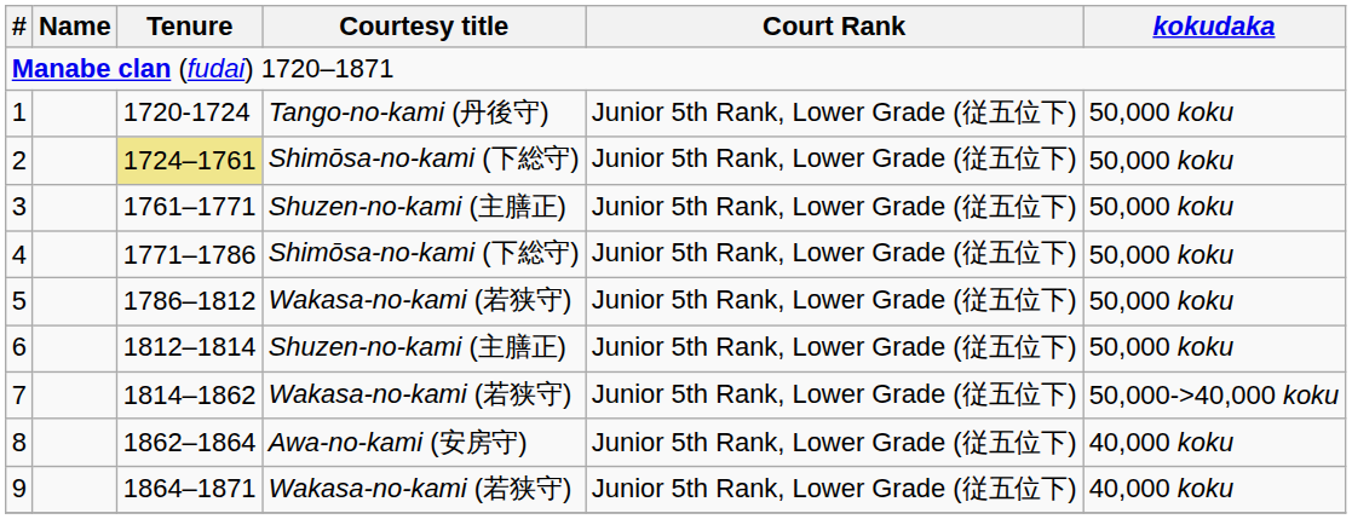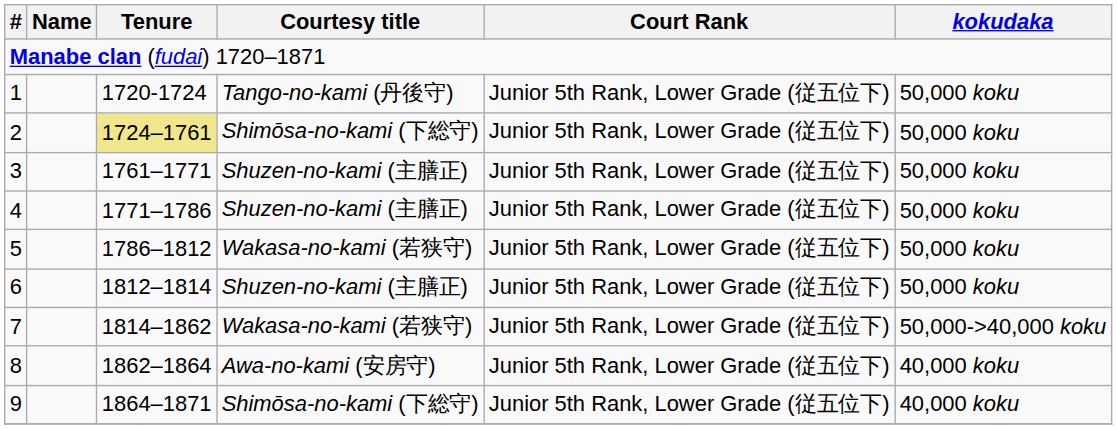4 | Courtesy title: Shimōsa-no-kami (下総守) -> Shuzen-no-kami (主膳正)
9 | Courtesy title: Wakasa-no-kami (若狭守) -> Shimōsa-no-kami (下総守)
